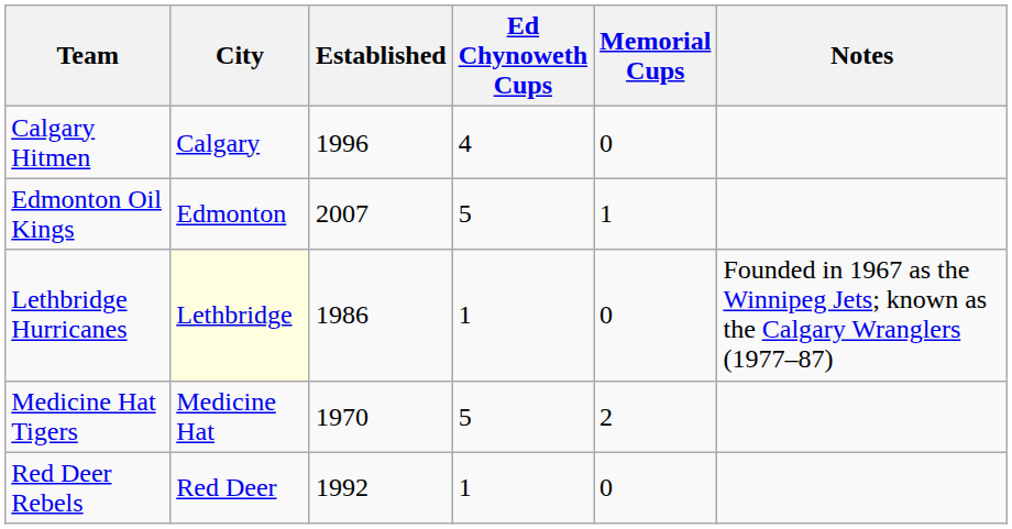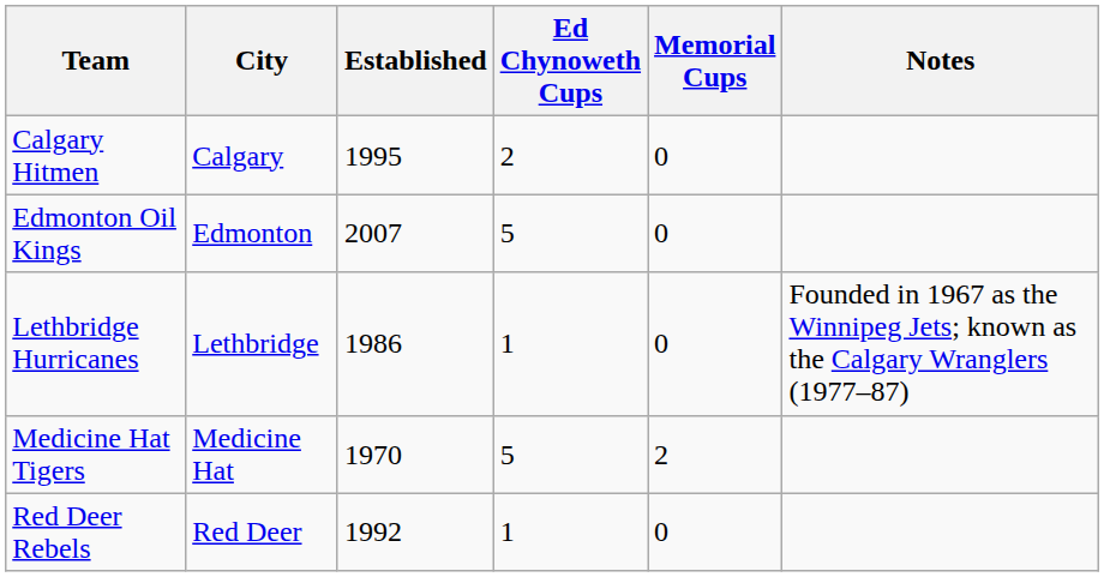Calgary Hitmen | Established: 1996 -> 1995
Calgary Hitmen | Ed Chynoweth Cups: 4 -> 2
Edmonton Oil Kings | Memorial Cups: 1 -> 0
Lethbridge Hurricanes | City: lightyellow background -> no background
